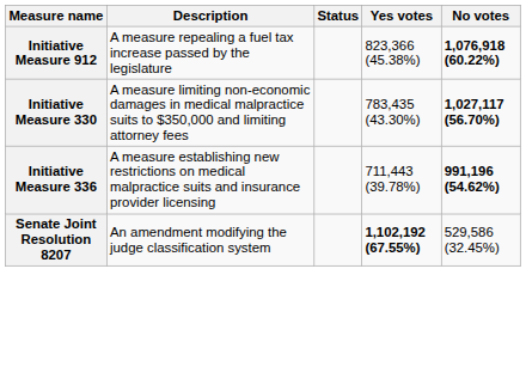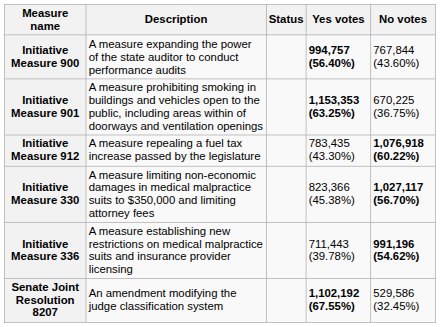+ row: Initiative Measure 900 | A measure expanding the power of the state auditor to conduct performance audits | 994,757 (56.40%) | 767,844 (43.60%)
+ row: Initiative Measure 901 | A measure prohibiting smoking in buildings and vehicles open to the public, including areas within of doorways and ventilation openings | 1,153,353 (63.25%) | 670,225 (36.75%)
Initiative Measure 912 | Yes votes: 823,366 (45.38%) -> 783,435 (43.30%)
Initiative Measure 330 | Yes votes: 783,435 (43.30%) -> 823,366 (45.38%)
